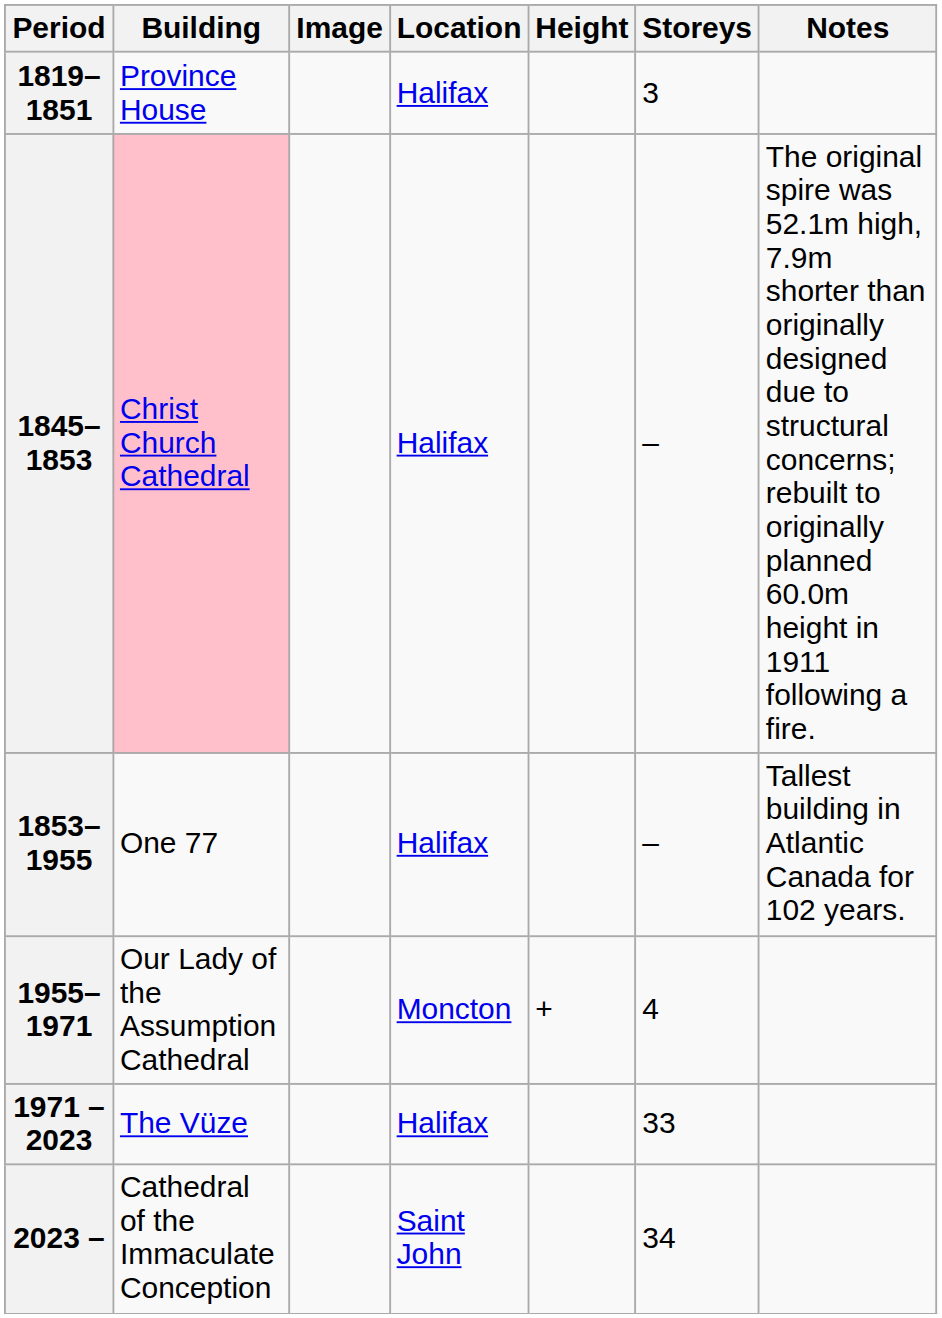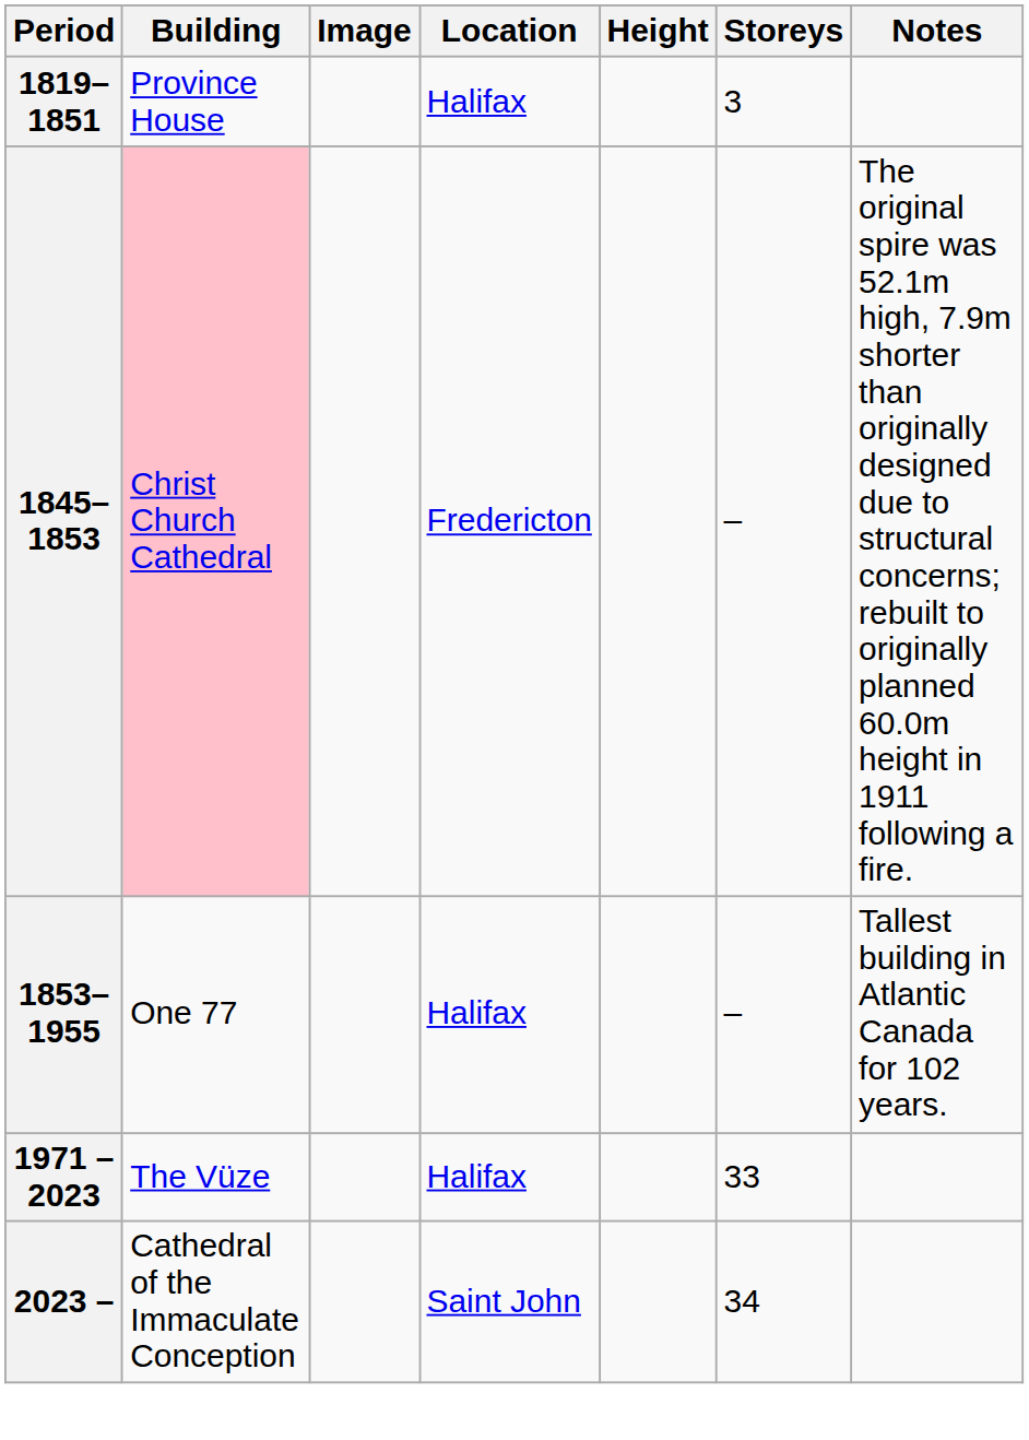1845–1853 | Location: Halifax -> Fredericton
- row: 1955–1971 | Our Lady of the Assumption Cathedral | Moncton | + | 4
